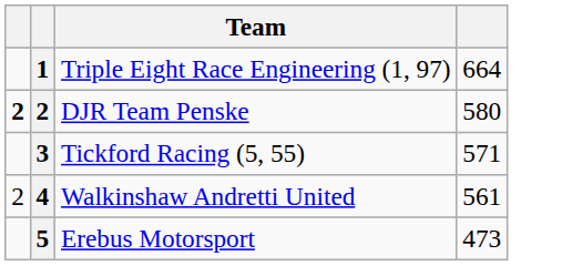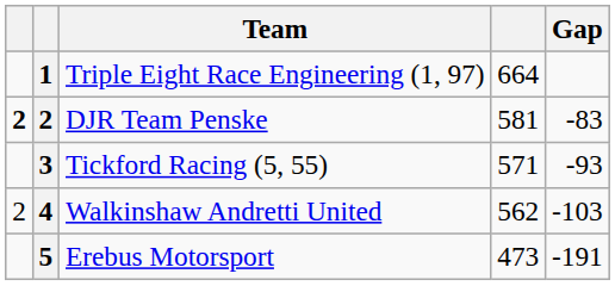+ column: Gap | -83 | -93 | -103 | -191
DJR Team Penske | column 4: 580 -> 581
Walkinshaw Andretti United | column 4: 561 -> 562
